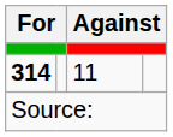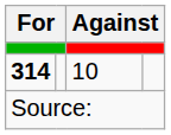314 | column 3: 11 -> 10
